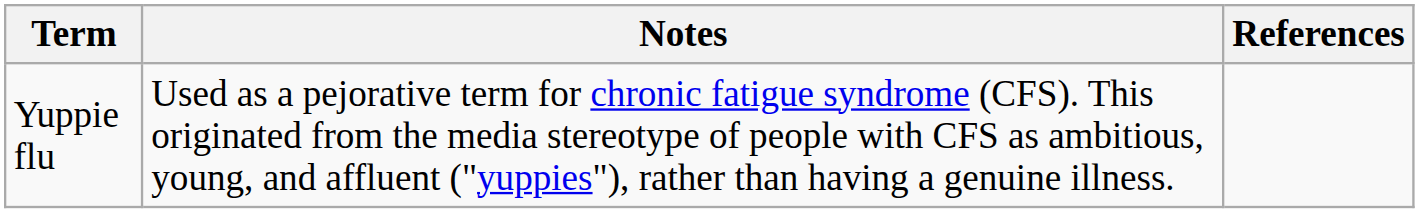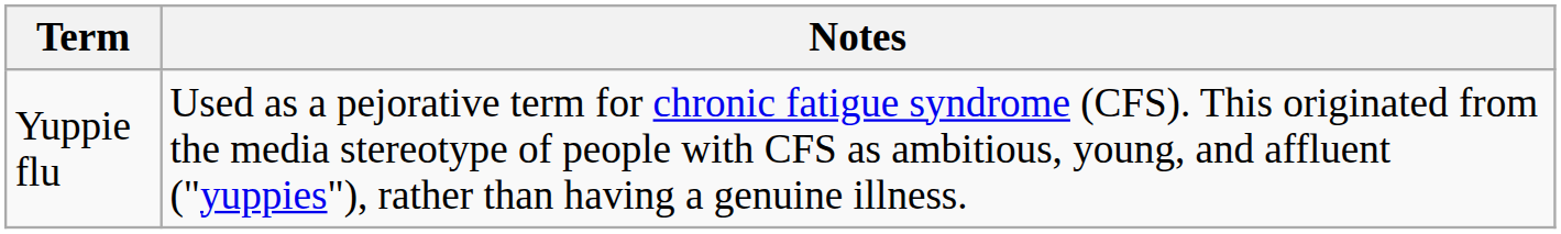- column: References
